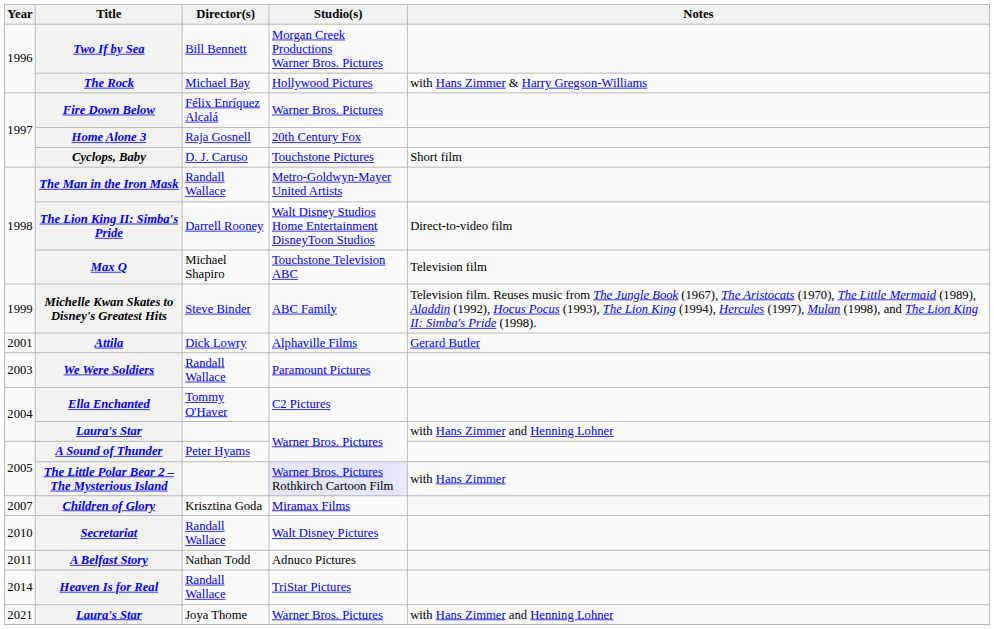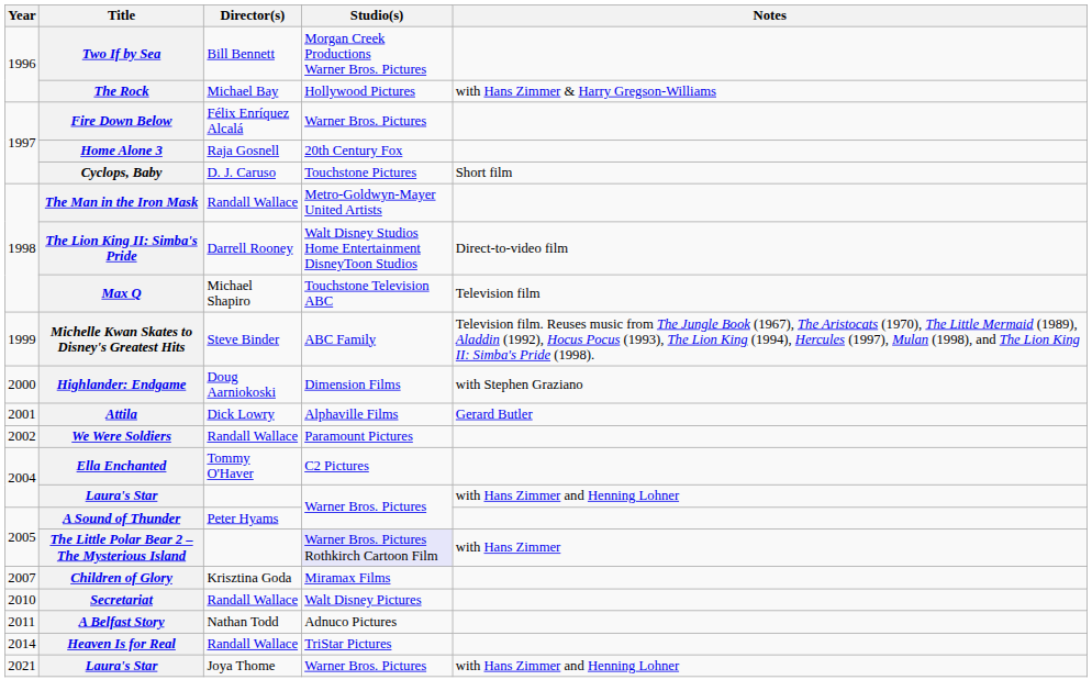+ row: 2000 | Highlander: Endgame | Doug Aarniokoski | Dimension Films | with Stephen Graziano
We Were Soldiers | Year: 2003 -> 2002
